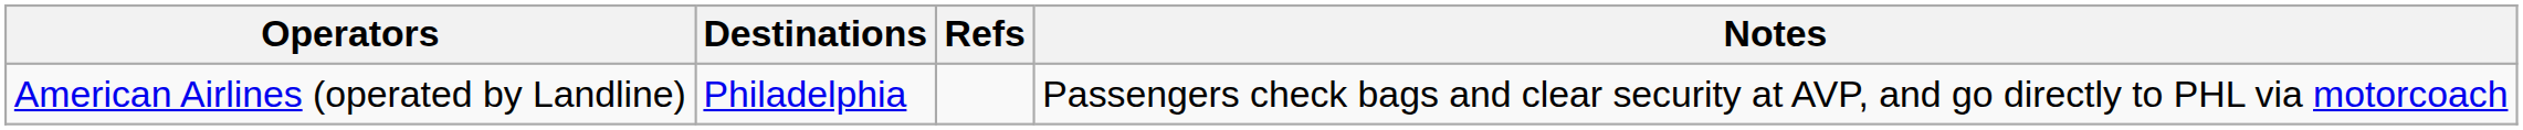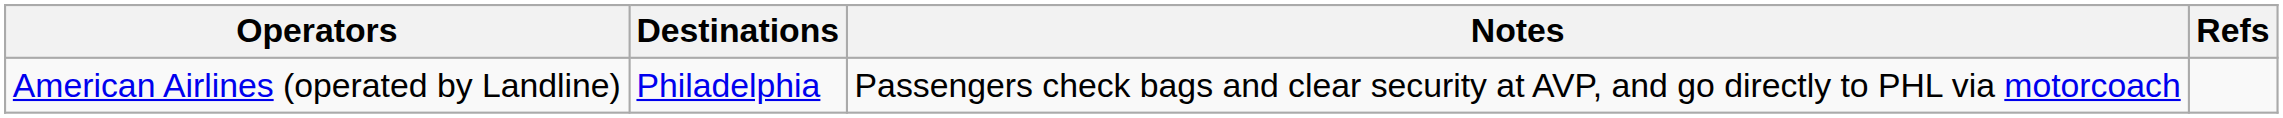columns swapped: Notes <-> Refs
